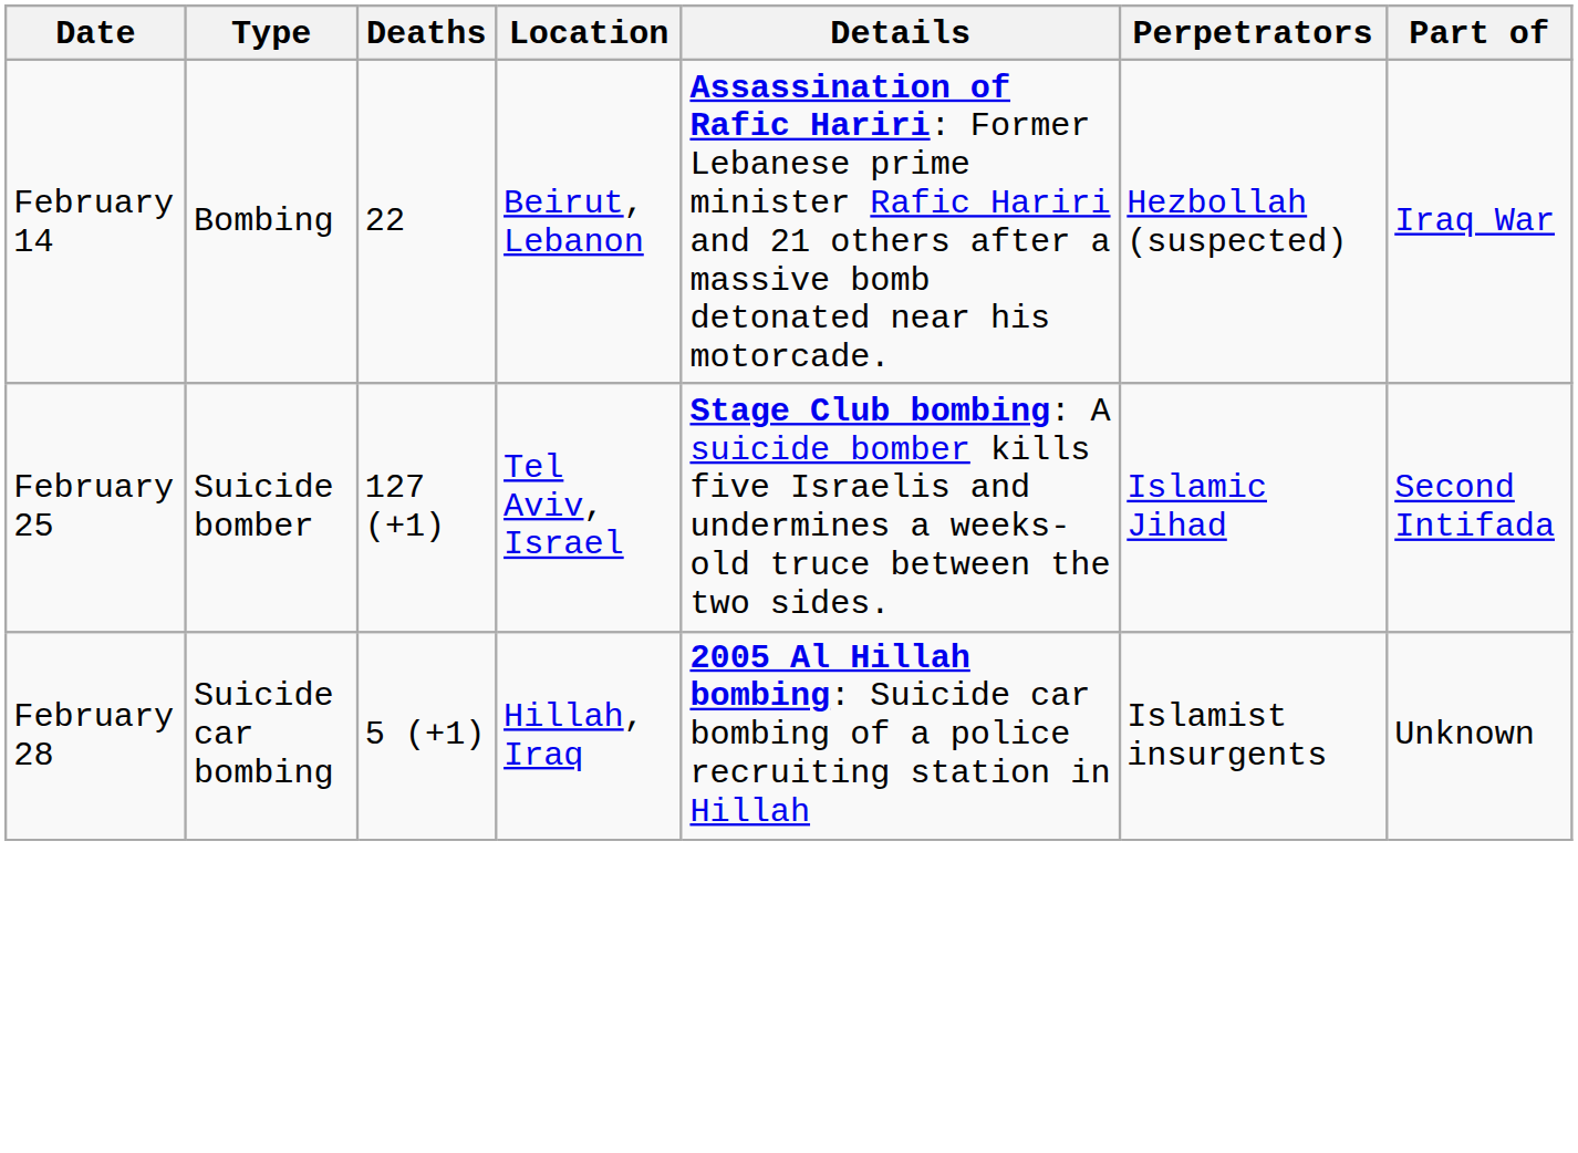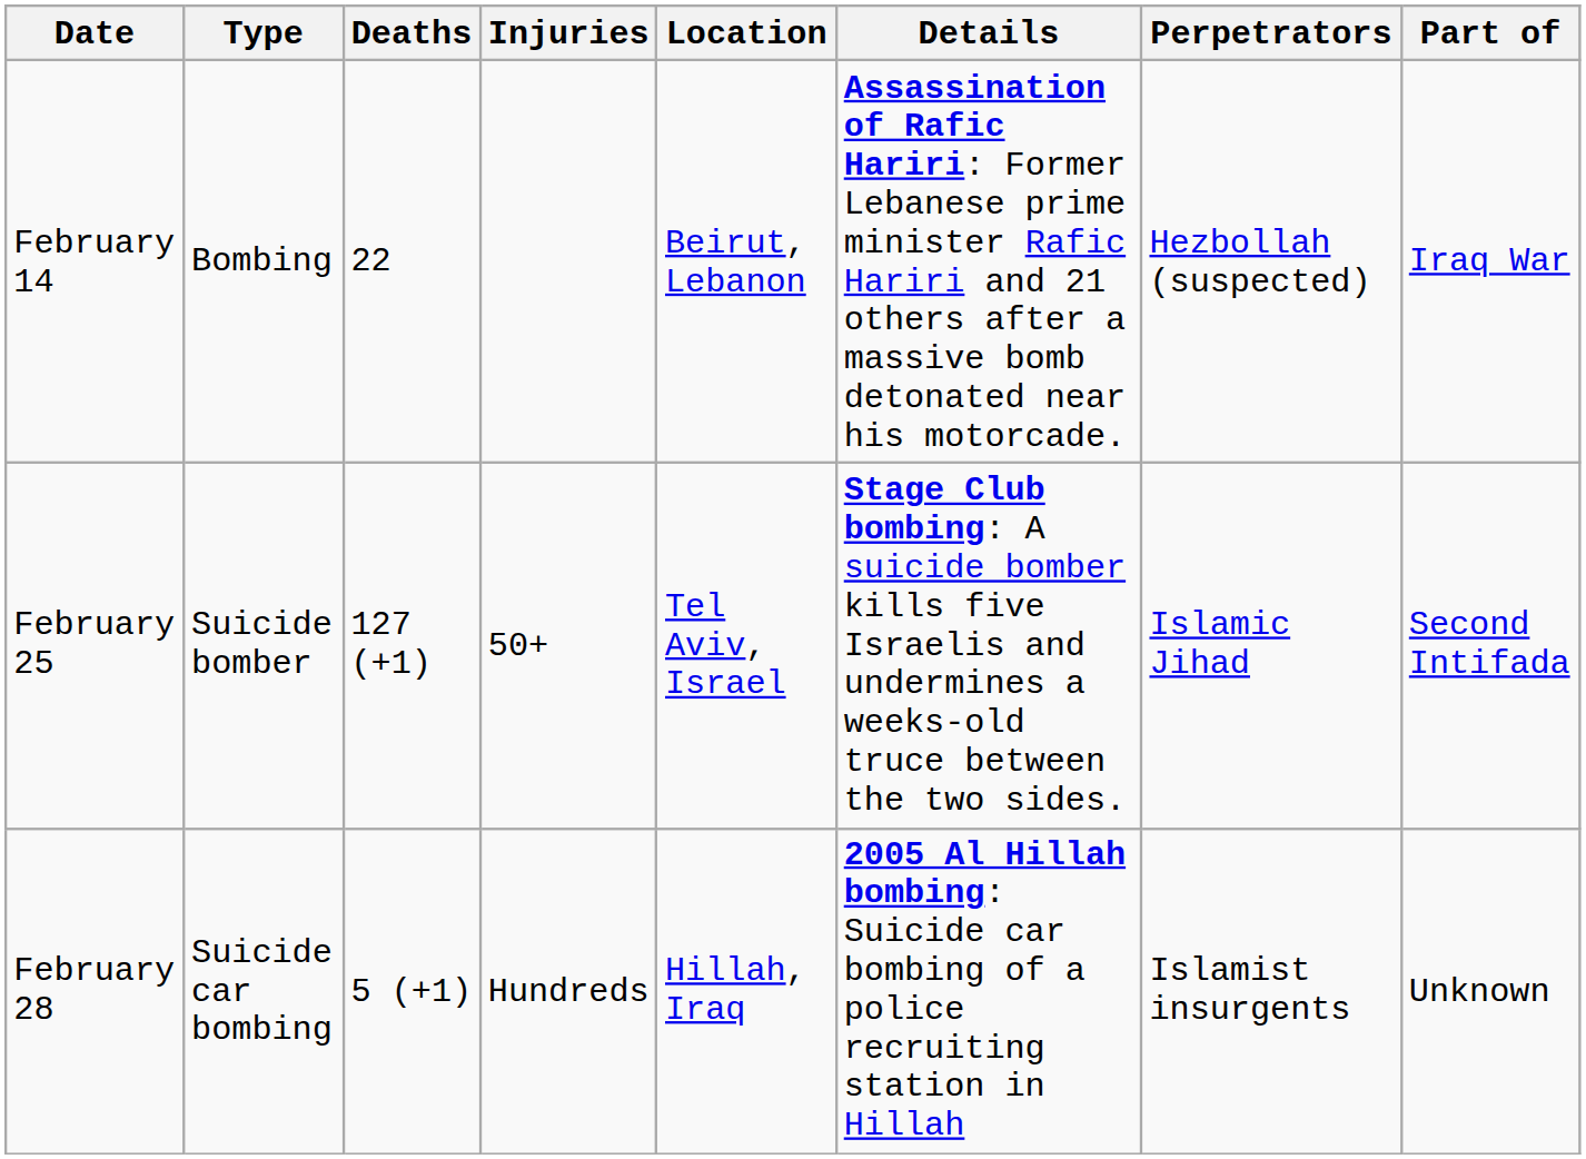+ column: Injuries | 50+ | Hundreds
